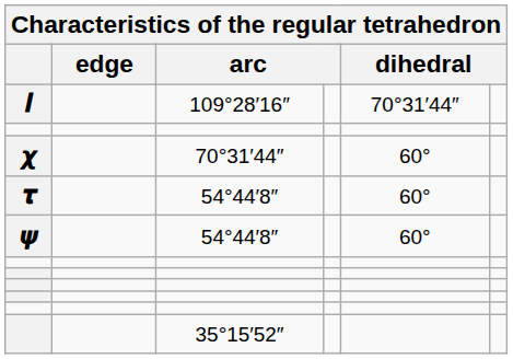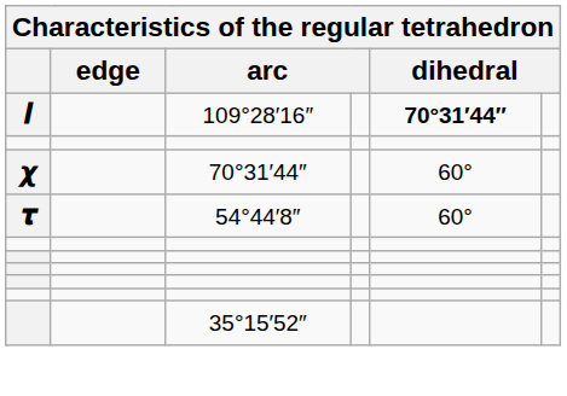𝒍 | column 5: normal -> bold
- row: 𝟁 | 54°44′8″ | 60°
